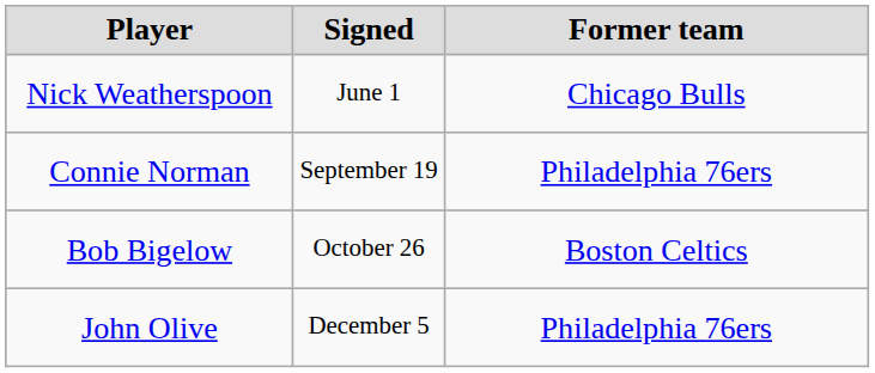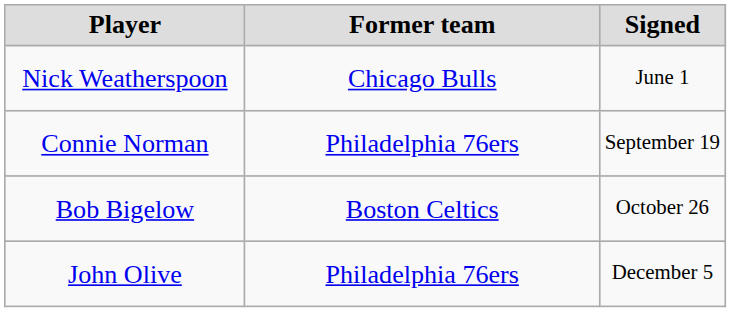columns swapped: Signed <-> Former team
